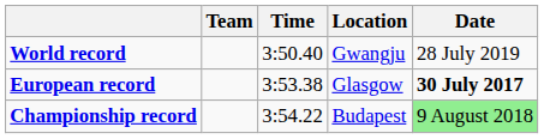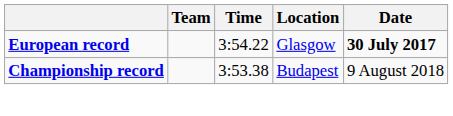- row: World record | 3:50.40 | Gwangju | 28 July 2019
European record | Time: 3:53.38 -> 3:54.22
Championship record | Time: 3:54.22 -> 3:53.38
Championship record | Date: lightgreen background -> no background
